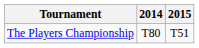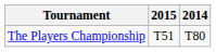columns swapped: 2014 <-> 2015
